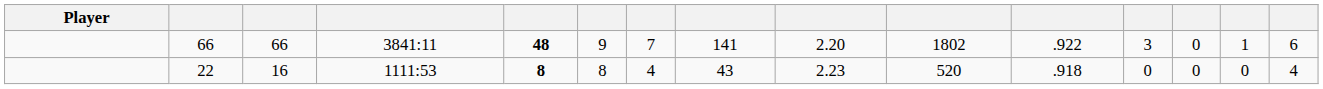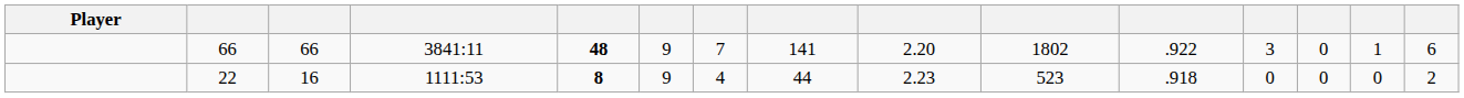22 | column 6: 8 -> 9
22 | column 8: 43 -> 44
22 | column 10: 520 -> 523
22 | column 15: 4 -> 2
